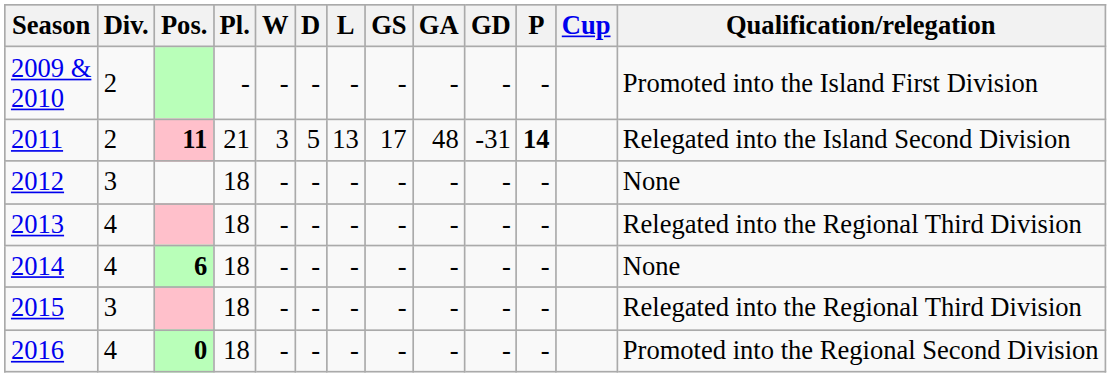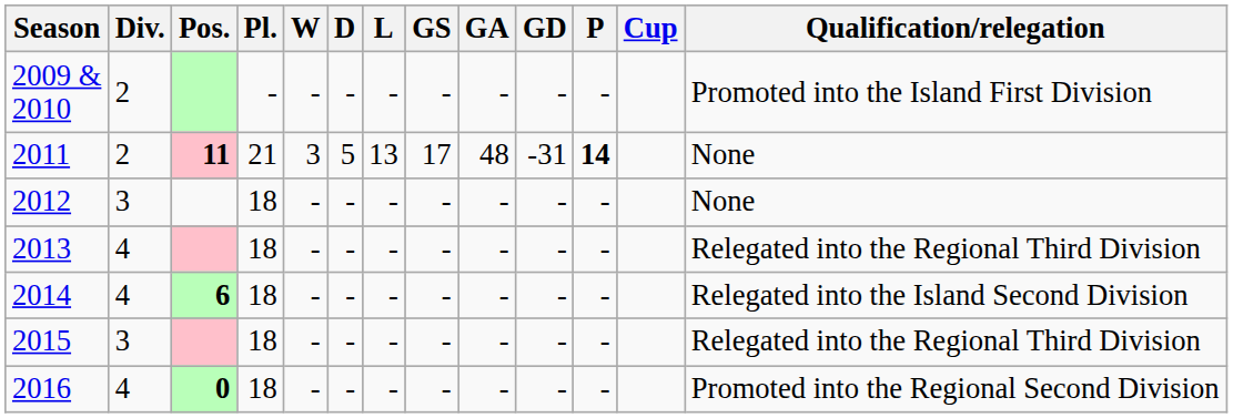2011 | Qualification/relegation: Relegated into the Island Second Division -> None
2014 | Qualification/relegation: None -> Relegated into the Island Second Division
